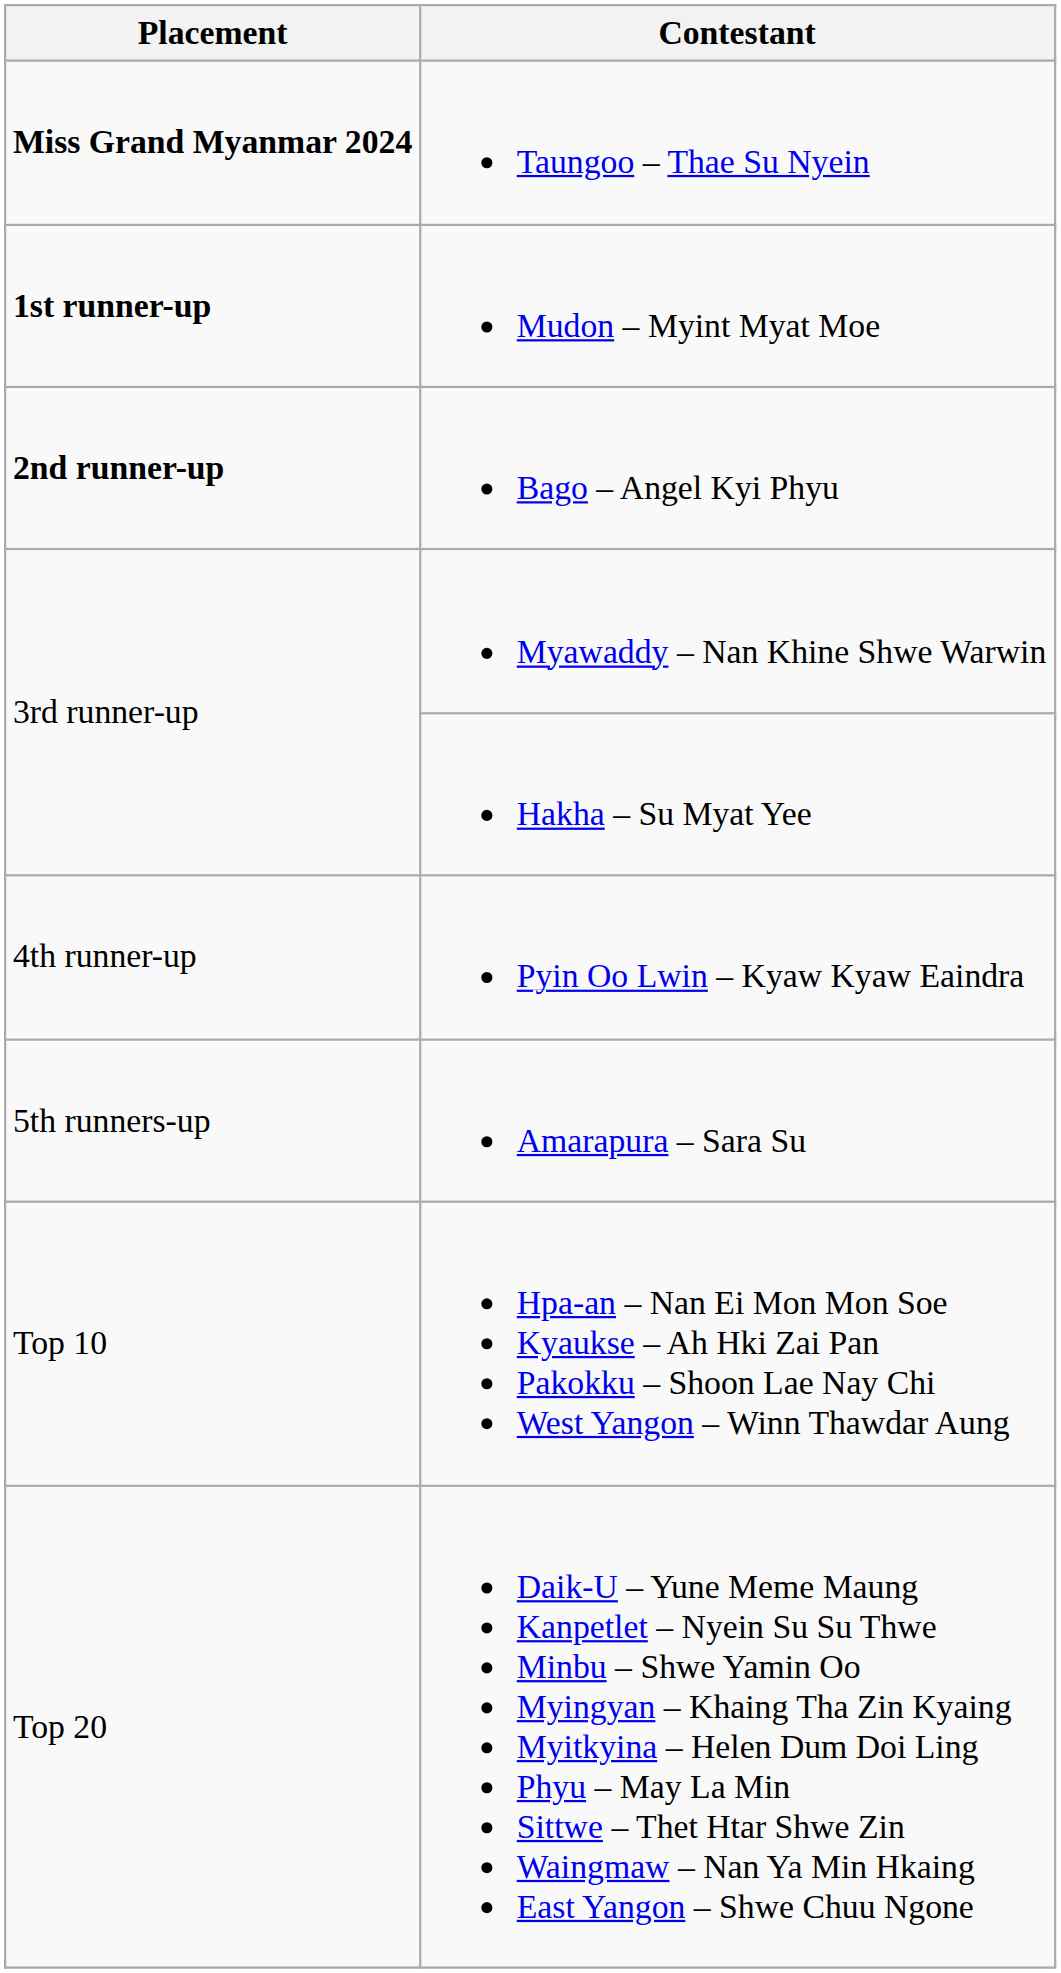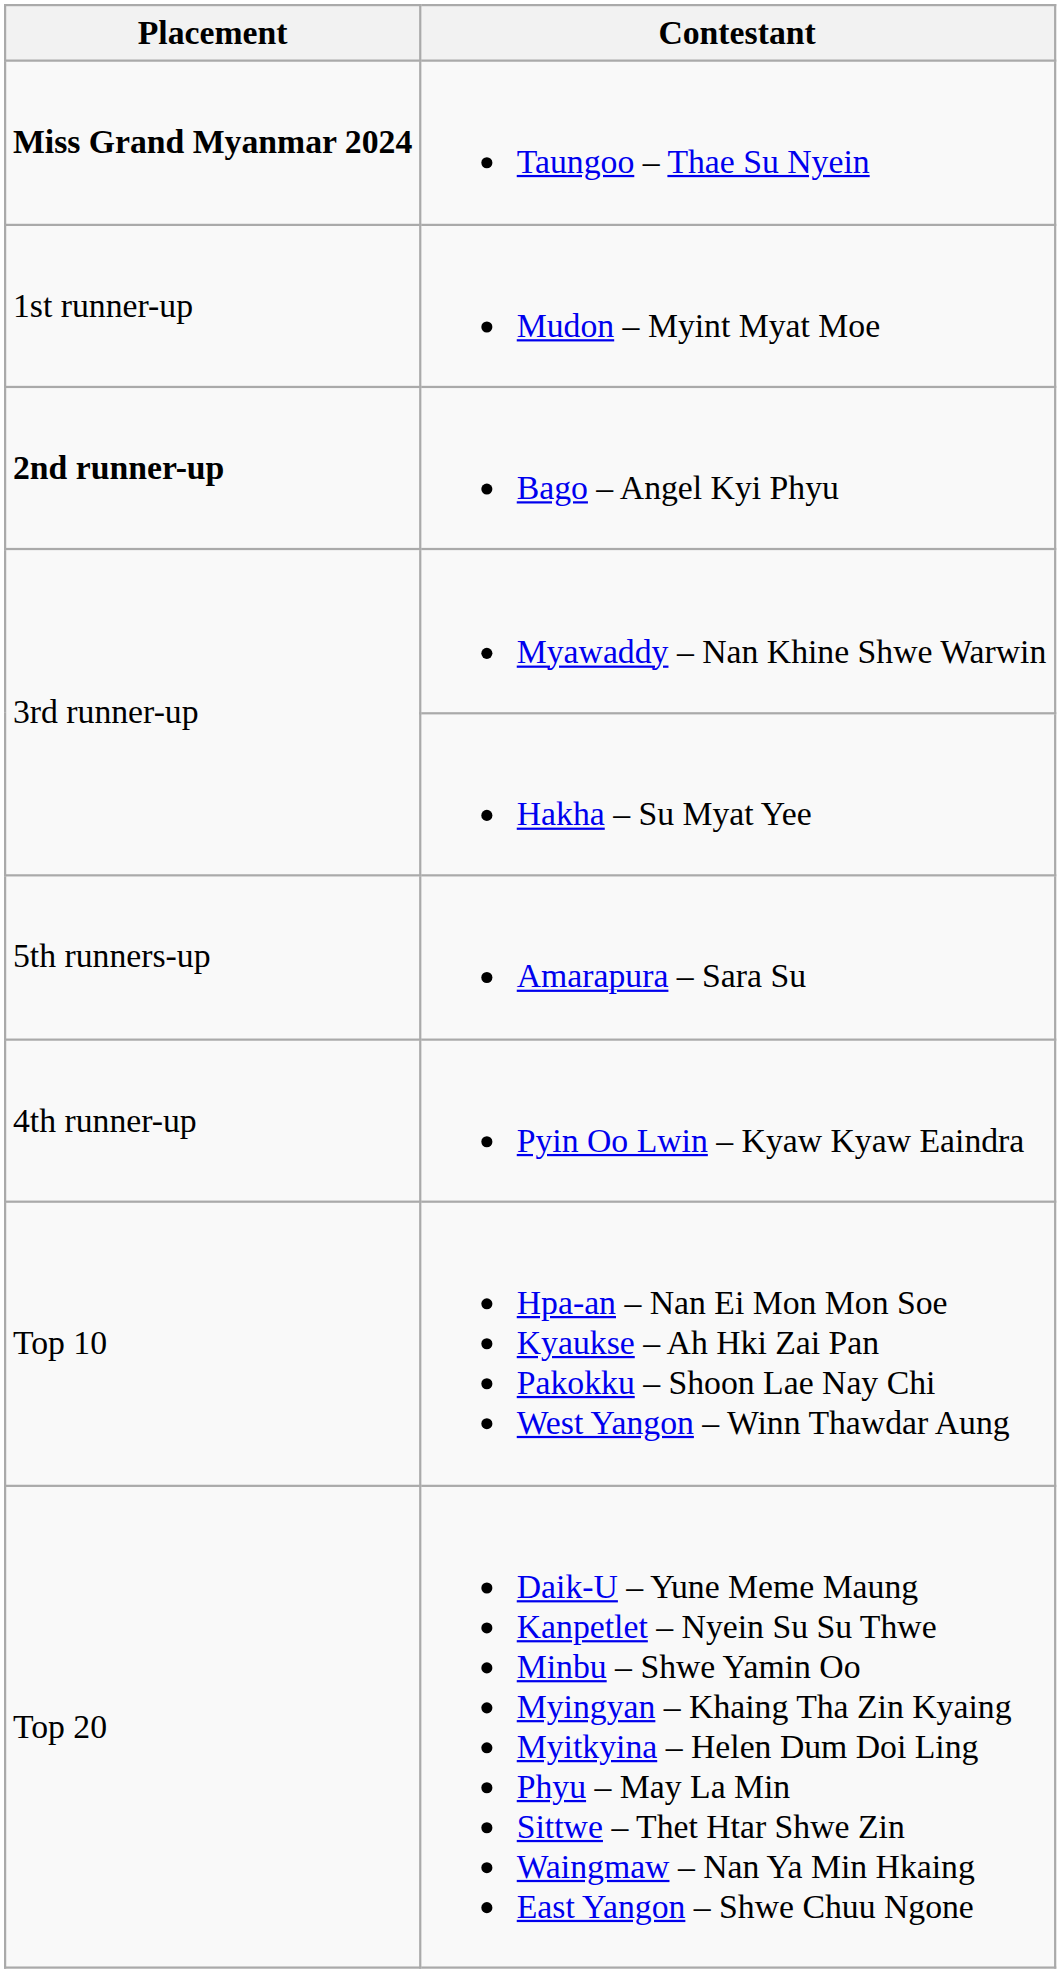Mudon – Myint Myat Moe | Placement: bold -> normal
rows swapped: Pyin Oo Lwin – Kyaw Kyaw Eaindra <-> Amarapura – Sara Su
